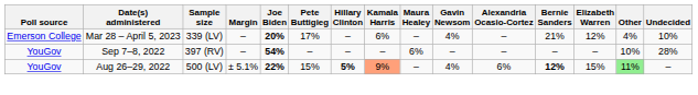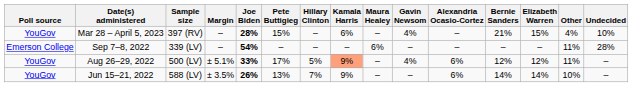Mar 28 – April 5, 2023 | Poll source: Emerson College -> YouGov
Mar 28 – April 5, 2023 | Sample size: 339 (LV) -> 397 (RV)
Mar 28 – April 5, 2023 | Joe Biden: 20% -> 28%
Mar 28 – April 5, 2023 | Pete Buttigieg: 17% -> 15%
Mar 28 – April 5, 2023 | Elizabeth Warren: 12% -> 15%
Sep 7–8, 2022 | Poll source: YouGov -> Emerson College
Sep 7–8, 2022 | Sample size: 397 (RV) -> 339 (LV)
Sep 7–8, 2022 | Other: 10% -> 11%
Aug 26–29, 2022 | Joe Biden: 22% -> 33%
Aug 26–29, 2022 | Pete Buttigieg: 15% -> 17%
Aug 26–29, 2022 | Hillary Clinton: bold -> normal
Aug 26–29, 2022 | Bernie Sanders: bold -> normal
Aug 26–29, 2022 | Elizabeth Warren: 15% -> 12%
Aug 26–29, 2022 | Other: lightgreen background -> no background
+ row: YouGov | Jun 15–21, 2022 | 588 (LV) | ± 3.5% | 26% | 13% | 7% | 9% | – | – | 6% | 14% | 14% | 10% | –
